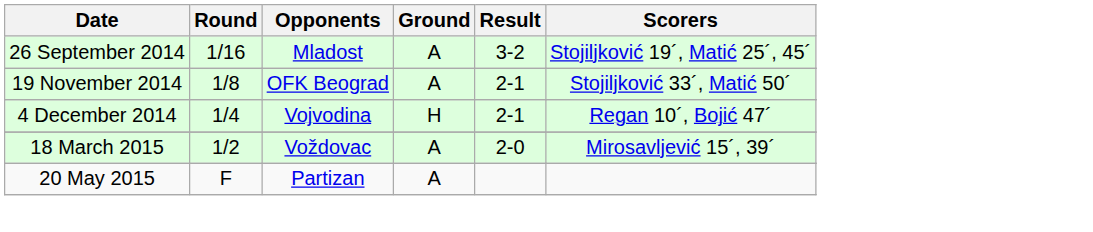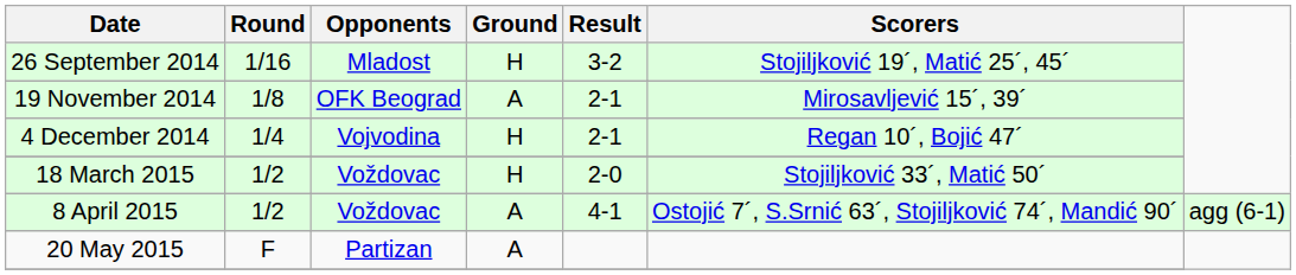26 September 2014 | Ground: A -> H
19 November 2014 | Scorers: Stojiljković 33´, Matić 50´ -> Mirosavljević 15´, 39´
18 March 2015 | Ground: A -> H
18 March 2015 | Scorers: Mirosavljević 15´, 39´ -> Stojiljković 33´, Matić 50´
+ row: 8 April 2015 | 1/2 | Voždovac | A | 4-1 | Ostojić 7´, S.Srnić 63´, Stojiljković 74´, Mandić 90´ | agg (6-1)
